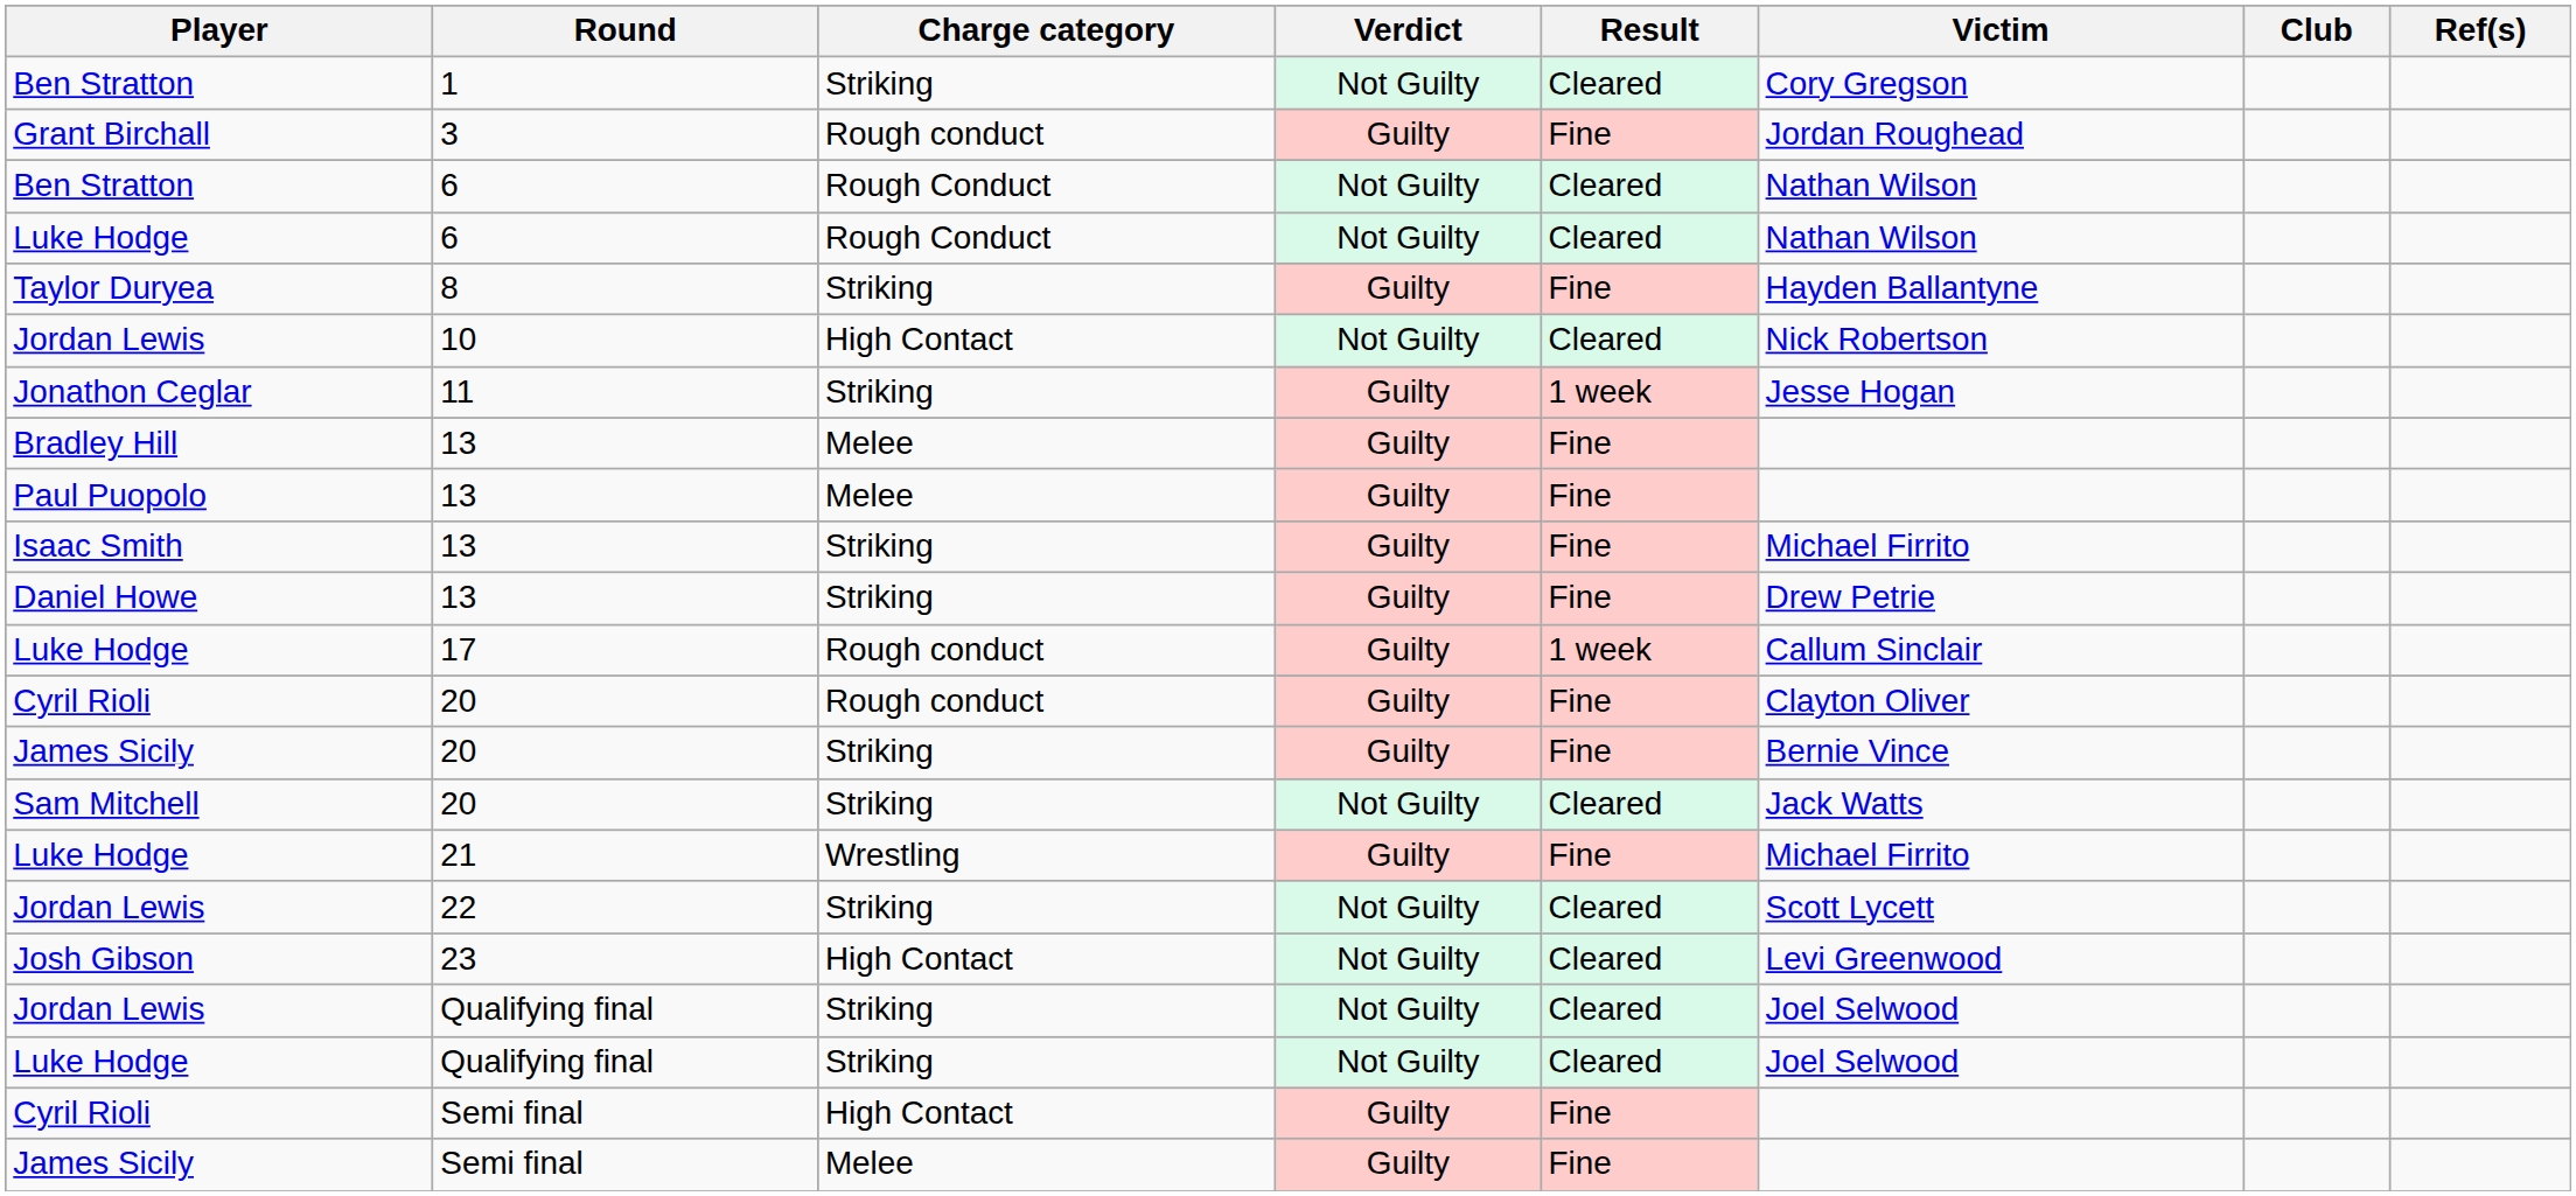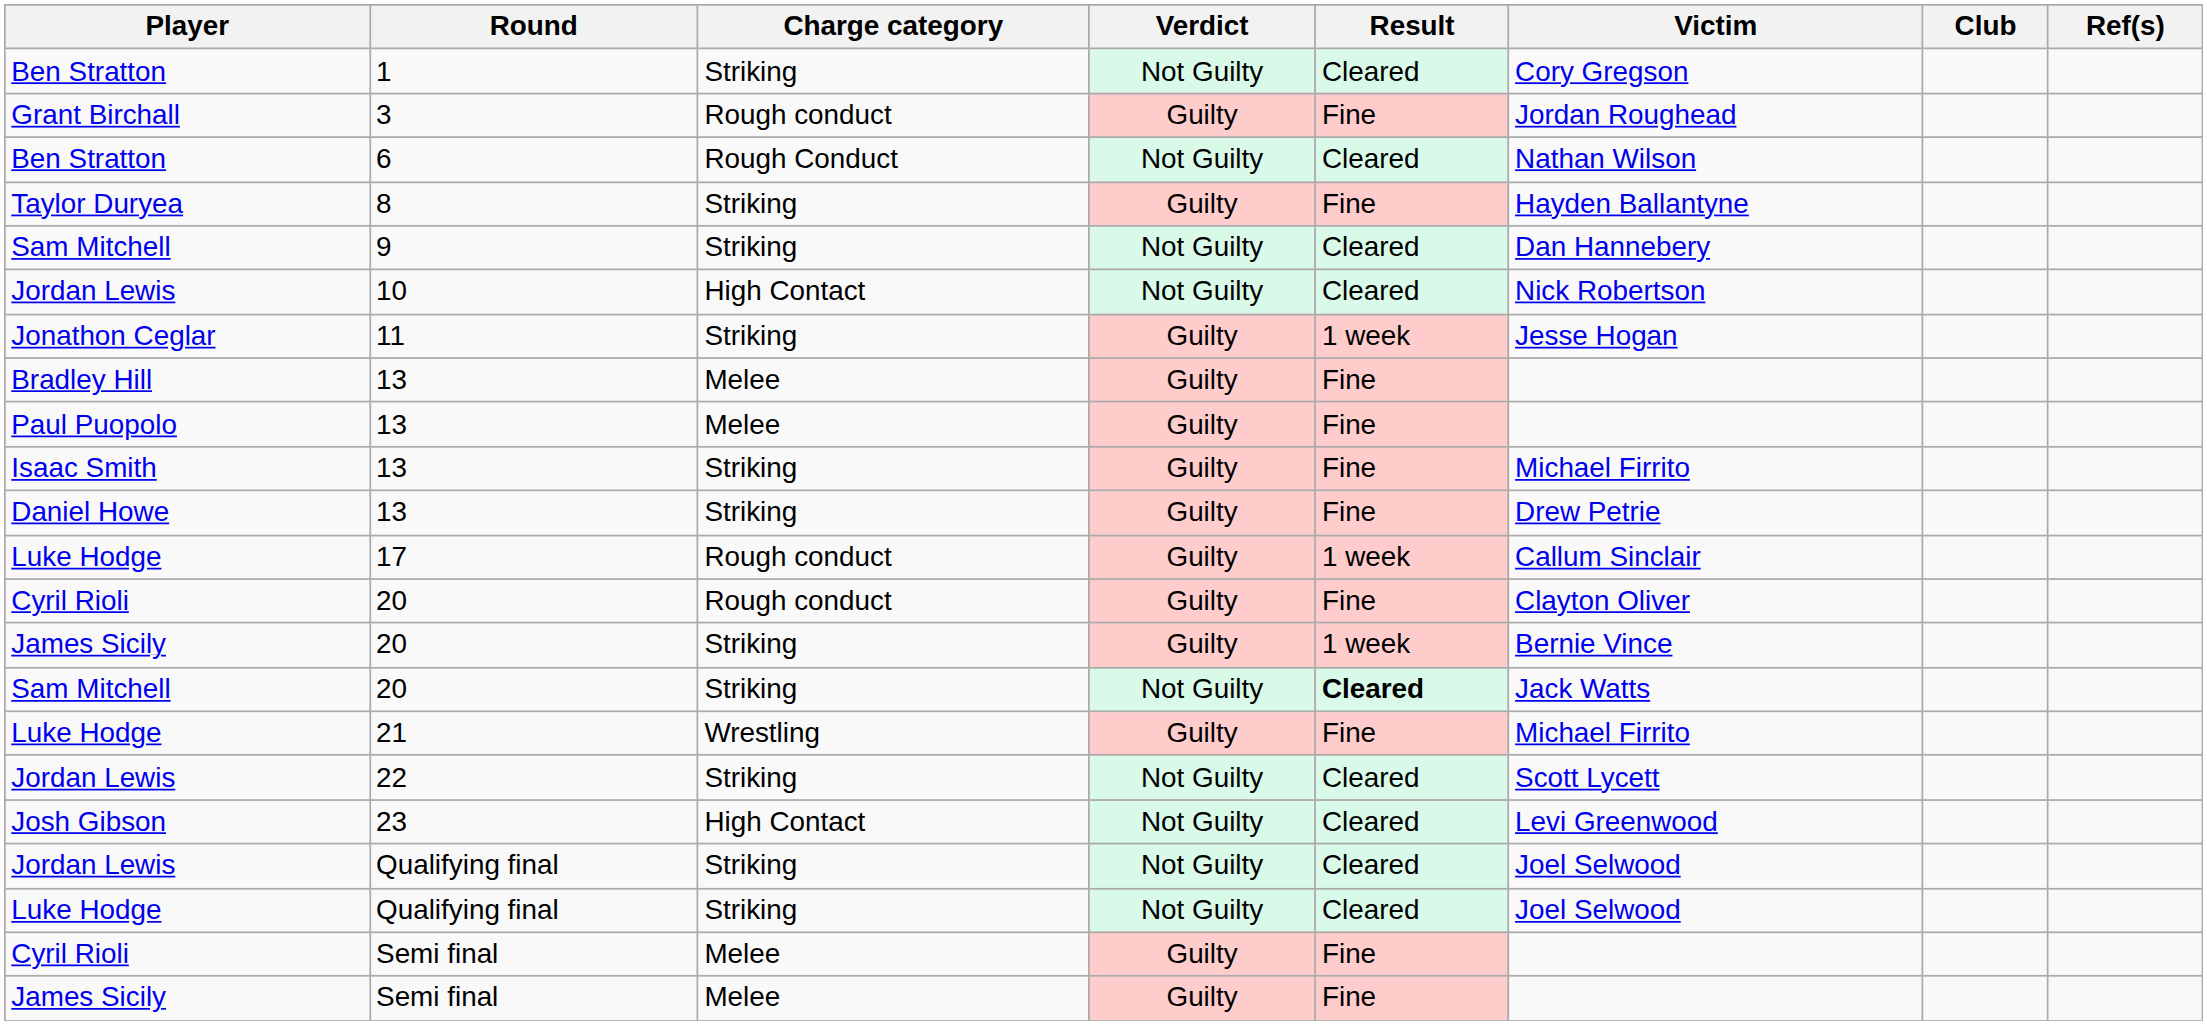- row: Luke Hodge | 6 | Rough Conduct | Not Guilty | Cleared | Nathan Wilson
+ row: Sam Mitchell | 9 | Striking | Not Guilty | Cleared | Dan Hannebery
James Sicily / 20 | Result: Fine -> 1 week
Sam Mitchell / 20 | Result: normal -> bold
Cyril Rioli / Semi final | Charge category: High Contact -> Melee
